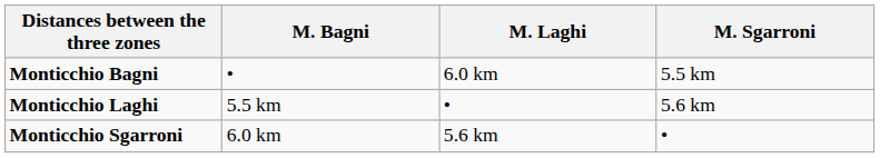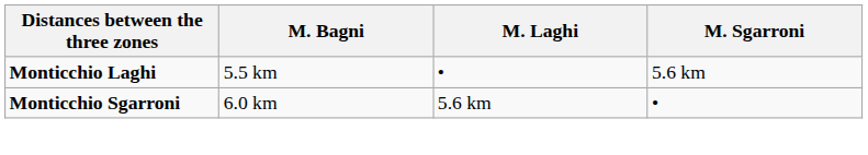- row: Monticchio Bagni | • | 6.0 km | 5.5 km
